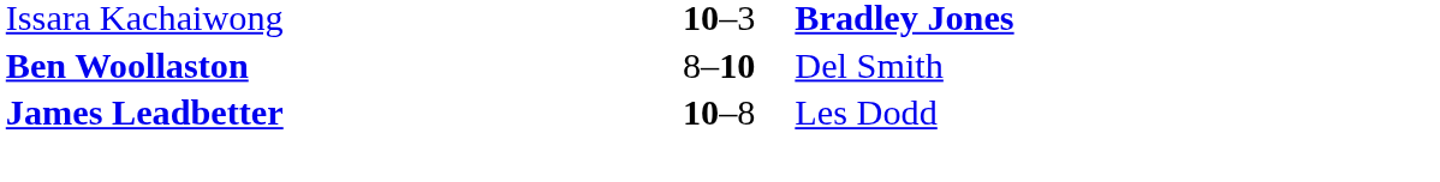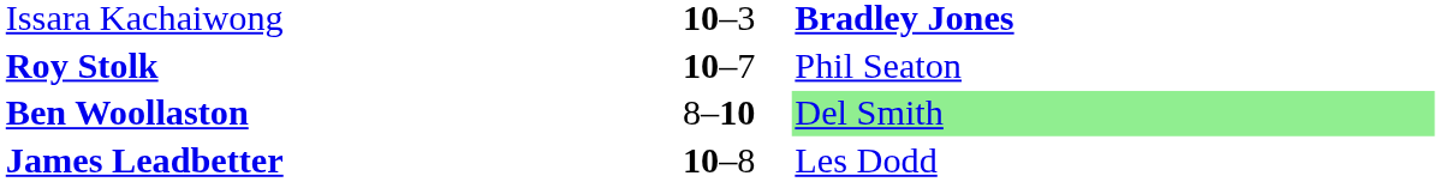+ row: Roy Stolk | 10–7 | Phil Seaton
Ben Woollaston | column 3: no background -> lightgreen background
